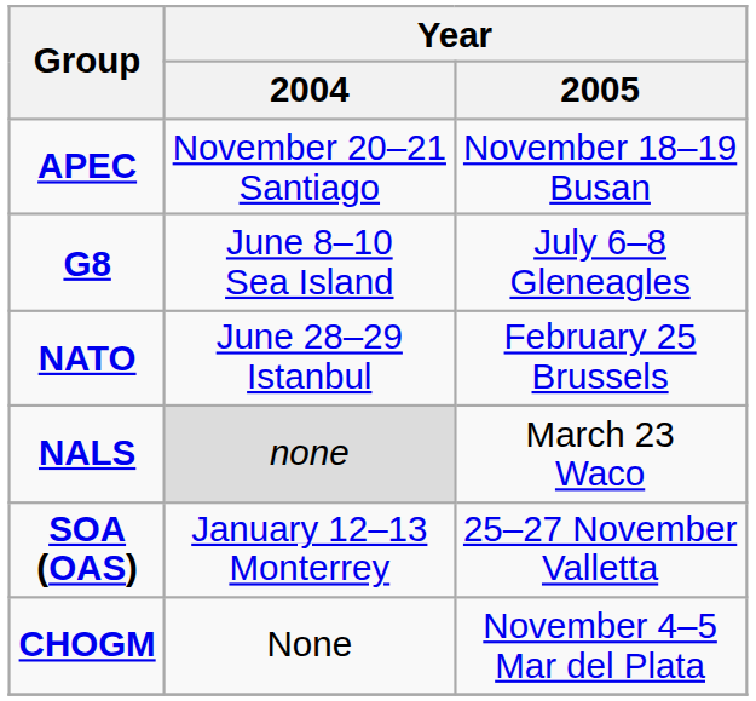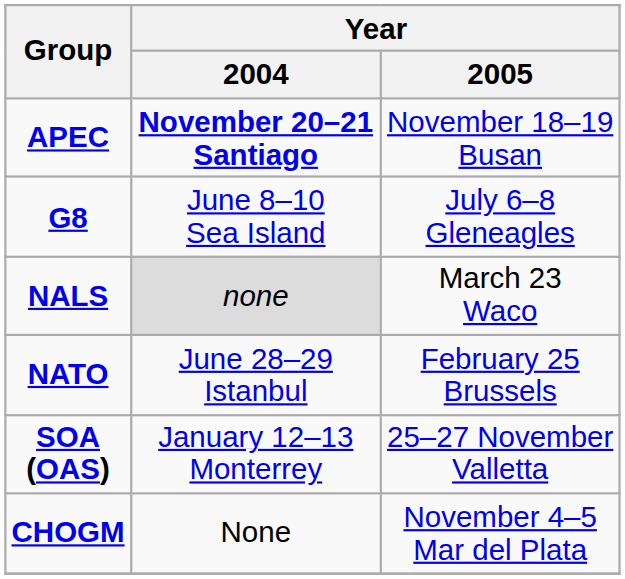APEC | Year / 2004: normal -> bold
rows swapped: NALS <-> NATO
